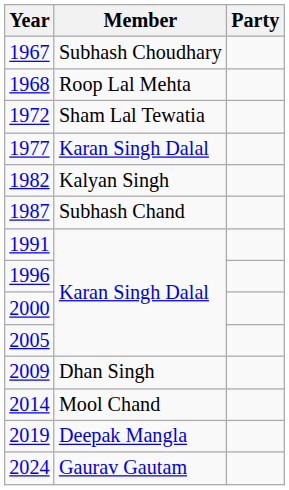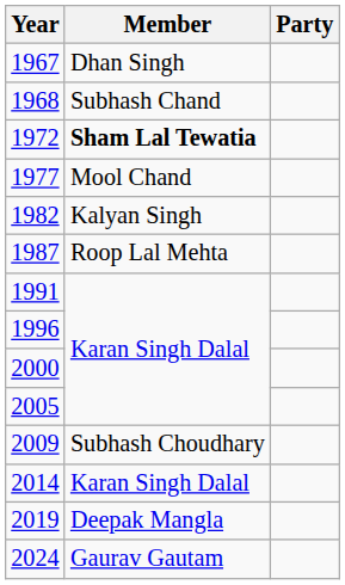1967 | Member: Subhash Choudhary -> Dhan Singh
1968 | Member: Roop Lal Mehta -> Subhash Chand
1972 | Member: normal -> bold
1977 | Member: Karan Singh Dalal -> Mool Chand
1987 | Member: Subhash Chand -> Roop Lal Mehta
2009 | Member: Dhan Singh -> Subhash Choudhary
2014 | Member: Mool Chand -> Karan Singh Dalal
